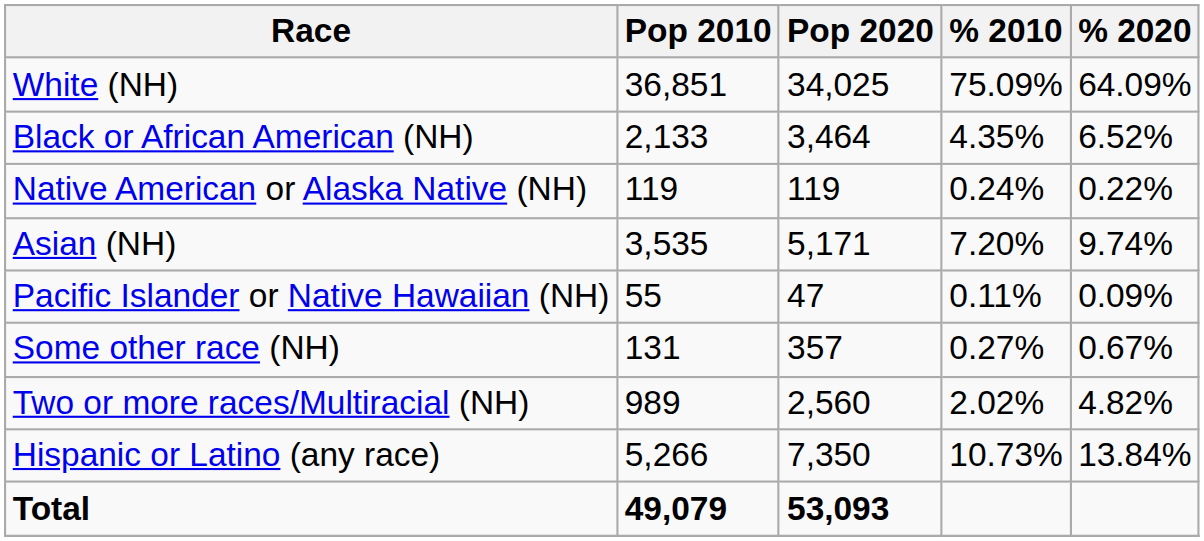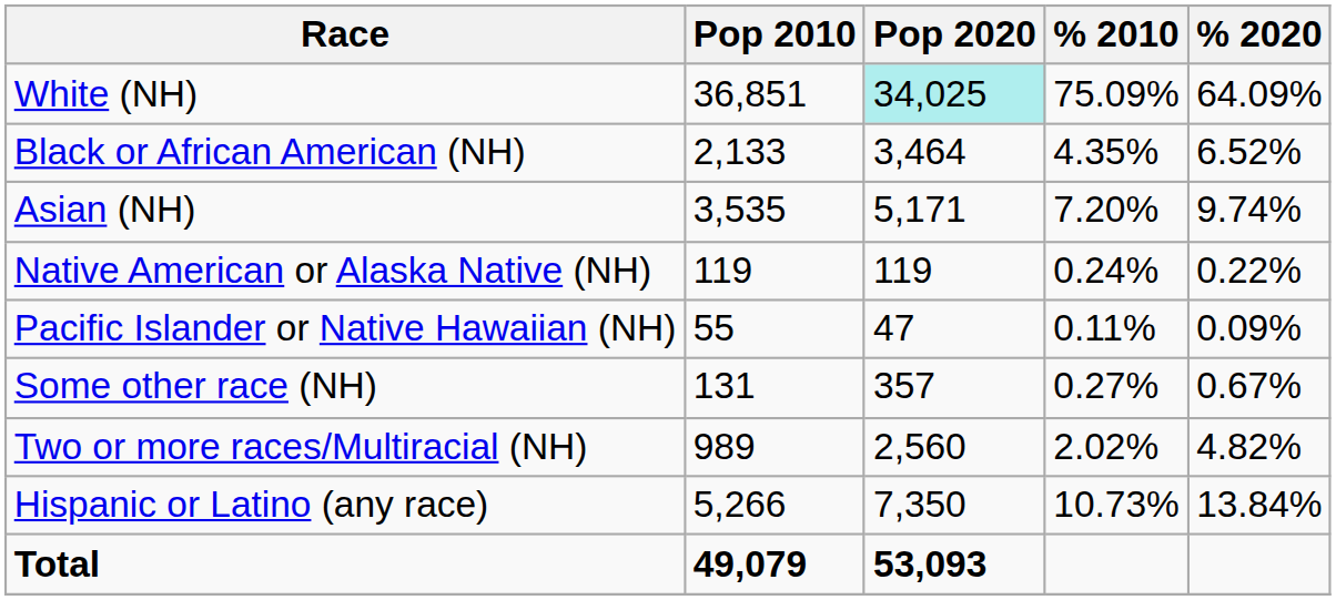White (NH) | Pop 2020: no background -> paleturquoise background
rows swapped: Native American or Alaska Native (NH) <-> Asian (NH)
